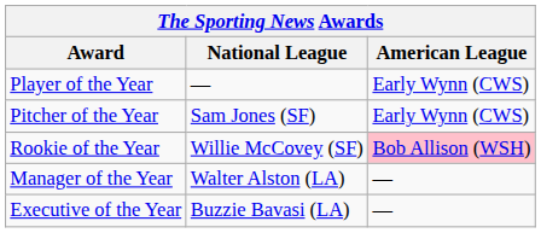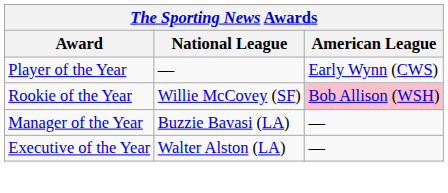- row: Pitcher of the Year | Sam Jones (SF) | Early Wynn (CWS)
Manager of the Year | National League: Walter Alston (LA) -> Buzzie Bavasi (LA)
Executive of the Year | National League: Buzzie Bavasi (LA) -> Walter Alston (LA)
